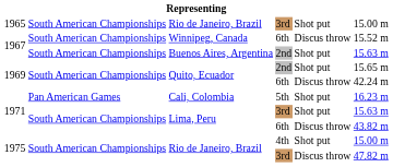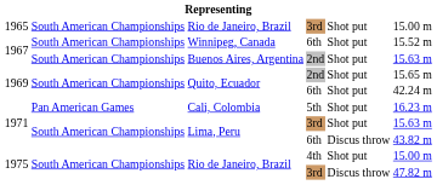Winnipeg, Canada | column 5: Discus throw -> Shot put
Quito, Ecuador / 6th | column 5: Discus throw -> Shot put
